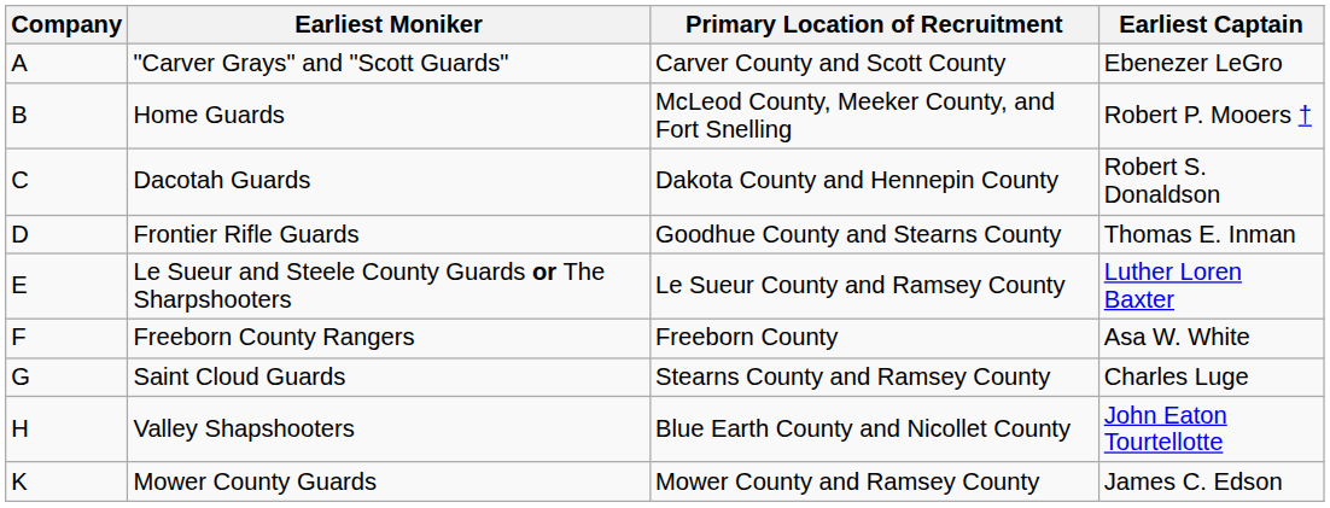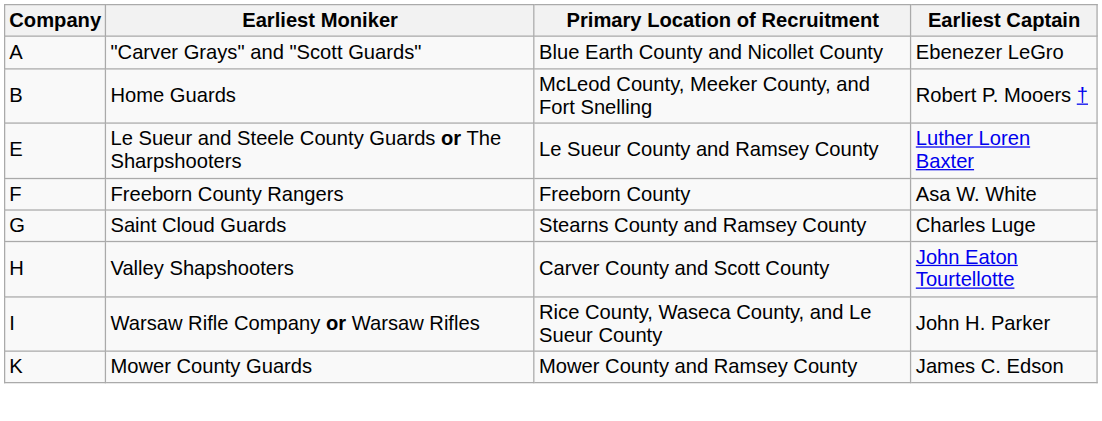"Carver Grays" and "Scott Guards" | Primary Location of Recruitment: Carver County and Scott County -> Blue Earth County and Nicollet County
- row: C | Dacotah Guards | Dakota County and Hennepin County | Robert S. Donaldson
- row: D | Frontier Rifle Guards | Goodhue County and Stearns County | Thomas E. Inman
Valley Shapshooters | Primary Location of Recruitment: Blue Earth County and Nicollet County -> Carver County and Scott County
+ row: I | Warsaw Rifle Company or Warsaw Rifles | Rice County, Waseca County, and Le Sueur County | John H. Parker
